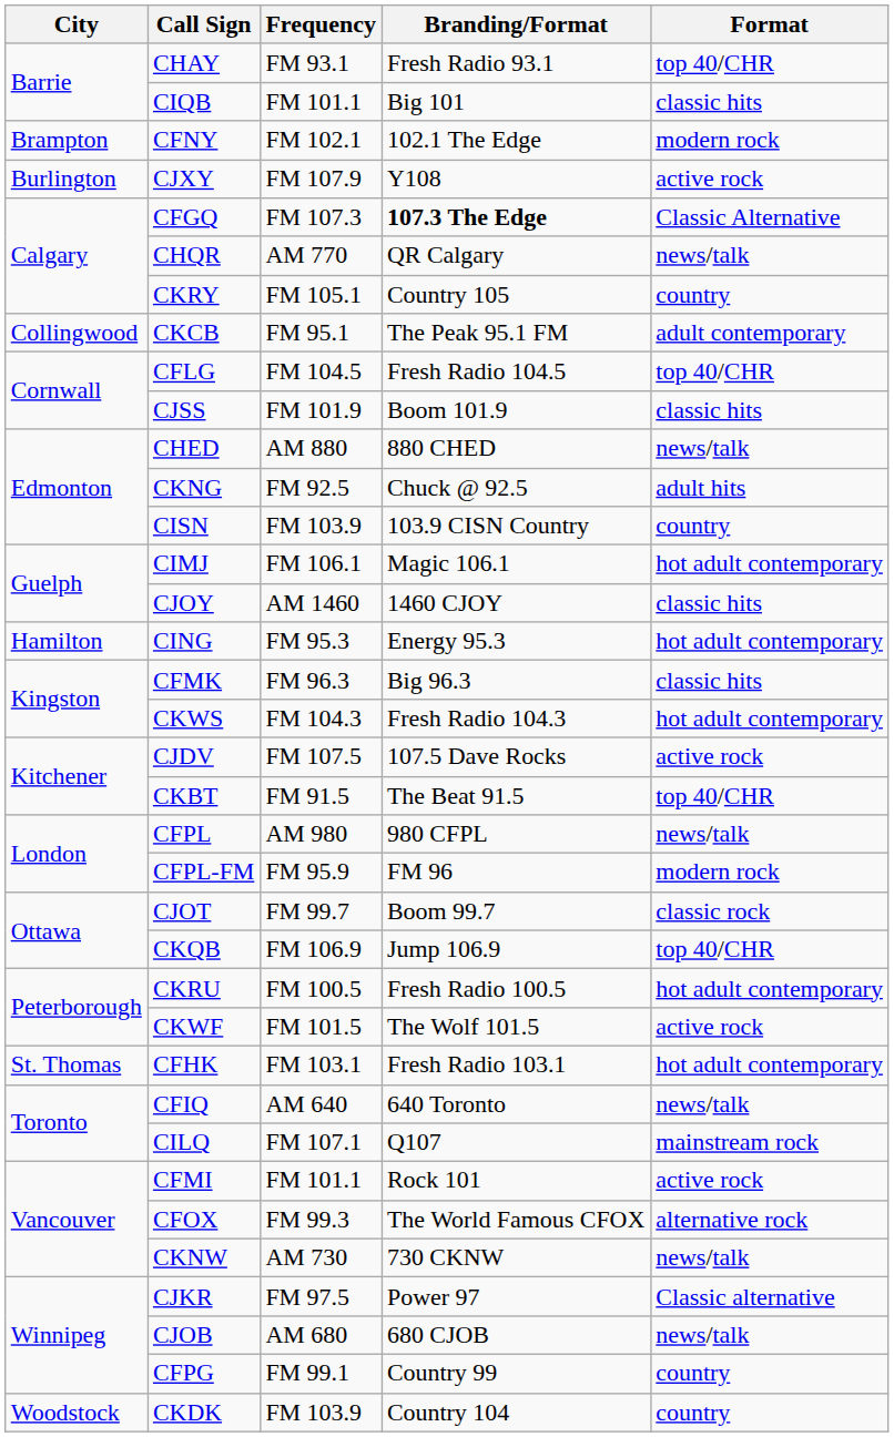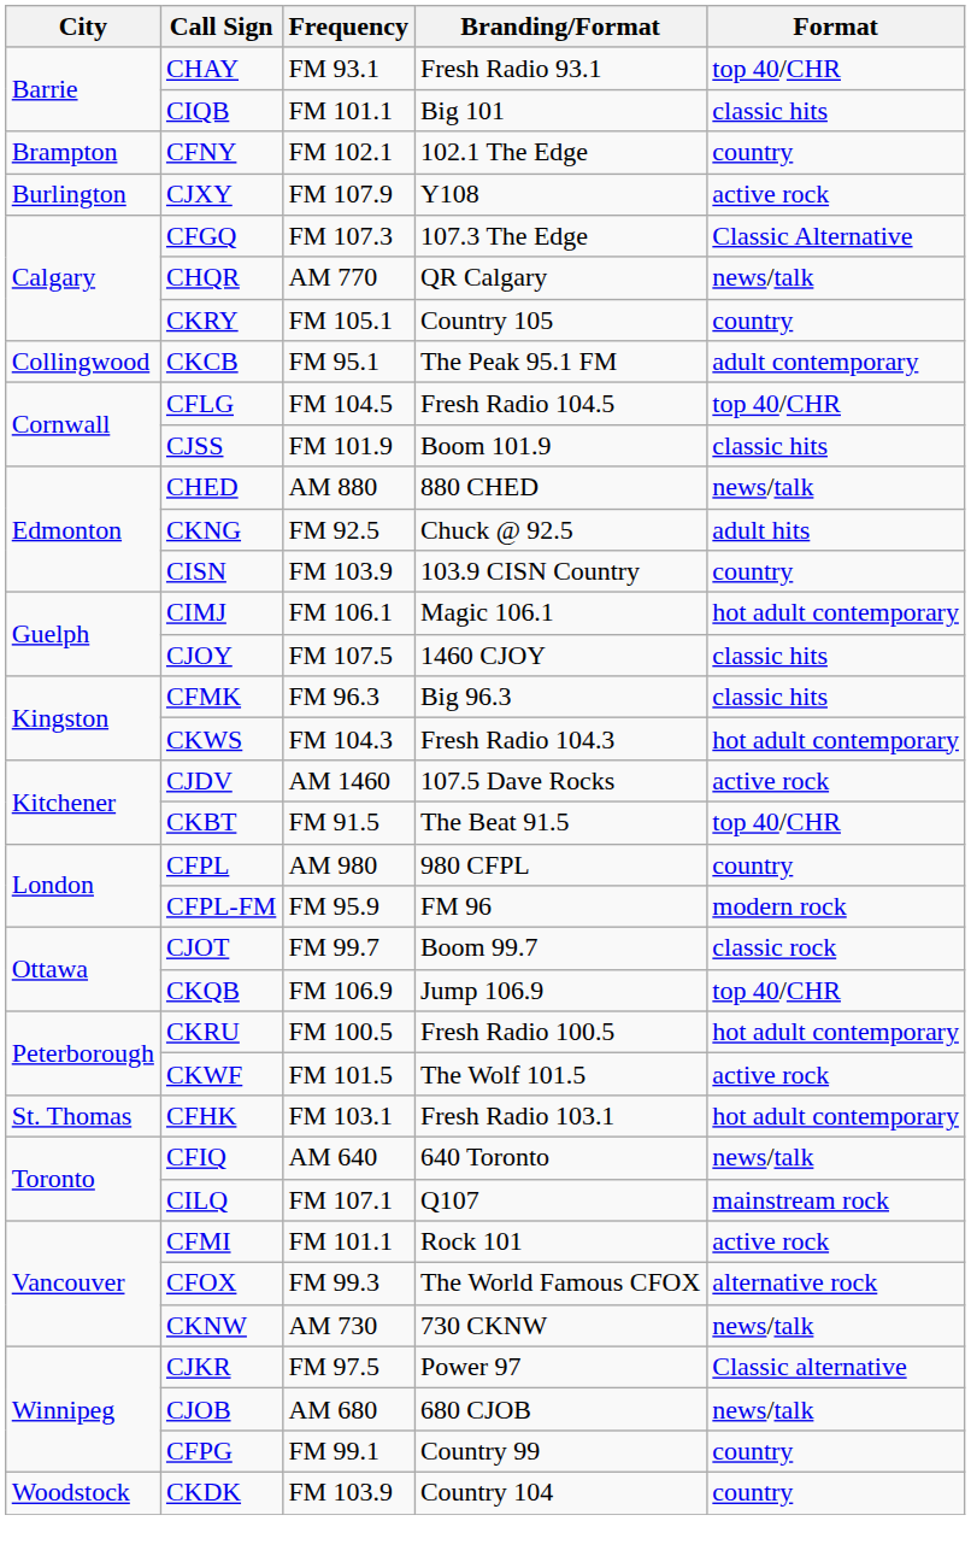CFNY | Format: modern rock -> country
CFGQ | Branding/Format: bold -> normal
CJOY | Frequency: AM 1460 -> FM 107.5
- row: Hamilton | CING | FM 95.3 | Energy 95.3 | hot adult contemporary
CJDV | Frequency: FM 107.5 -> AM 1460
CFPL | Format: news/talk -> country
